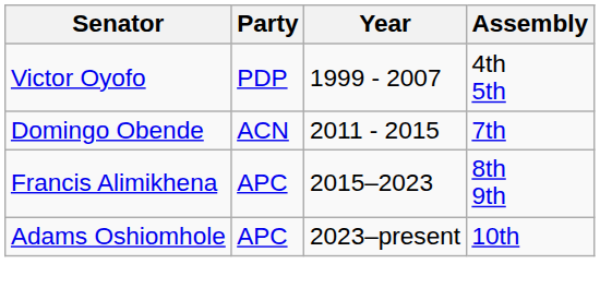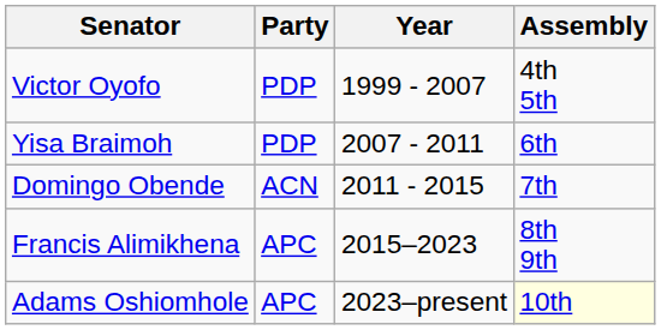+ row: Yisa Braimoh | PDP | 2007 - 2011 | 6th
Adams Oshiomhole | Assembly: no background -> lightyellow background
